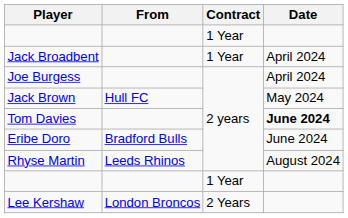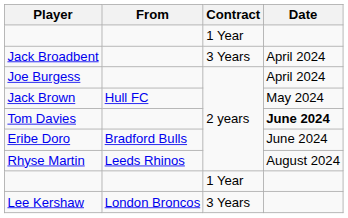Jack Broadbent | Contract: 1 Year -> 3 Years
Lee Kershaw | Contract: 2 Years -> 3 Years
